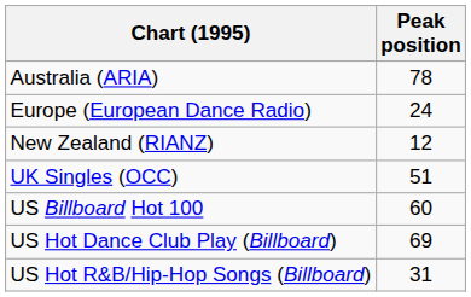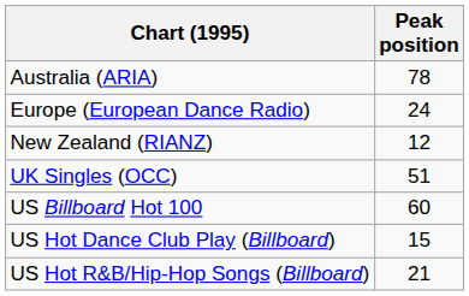US Hot Dance Club Play (Billboard) | Peak position: 69 -> 15
US Hot R&B/Hip-Hop Songs (Billboard) | Peak position: 31 -> 21
